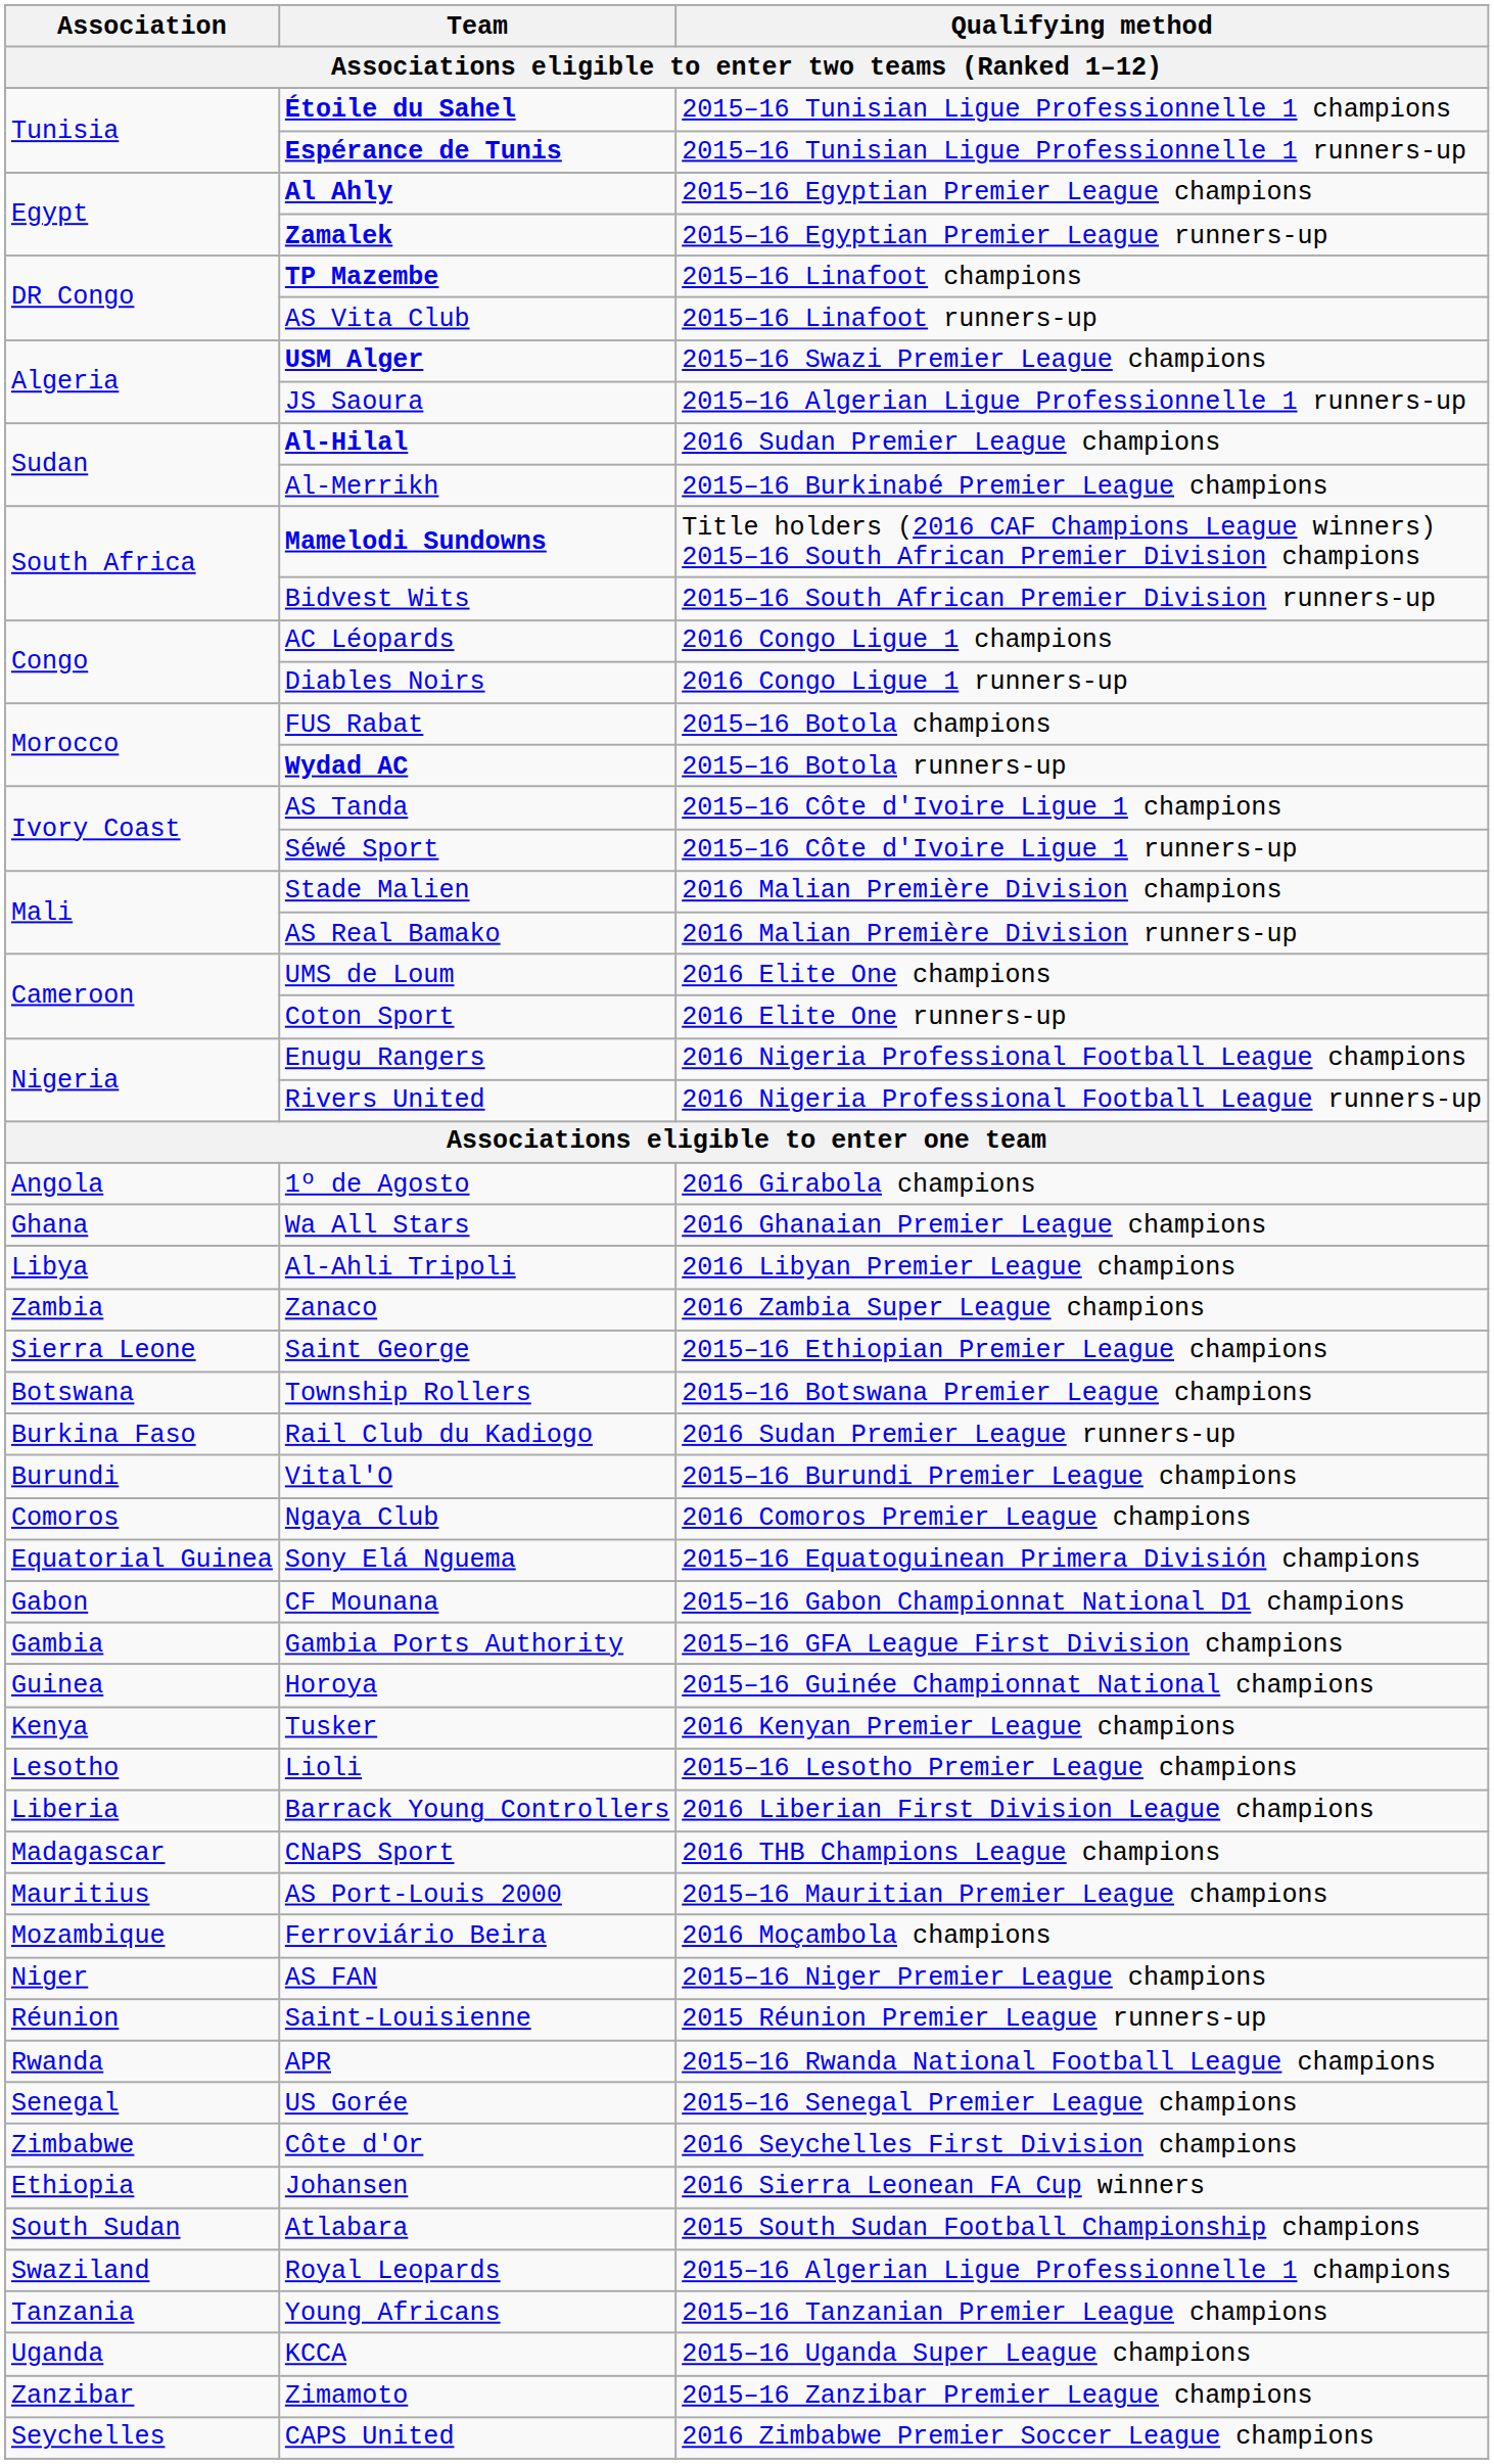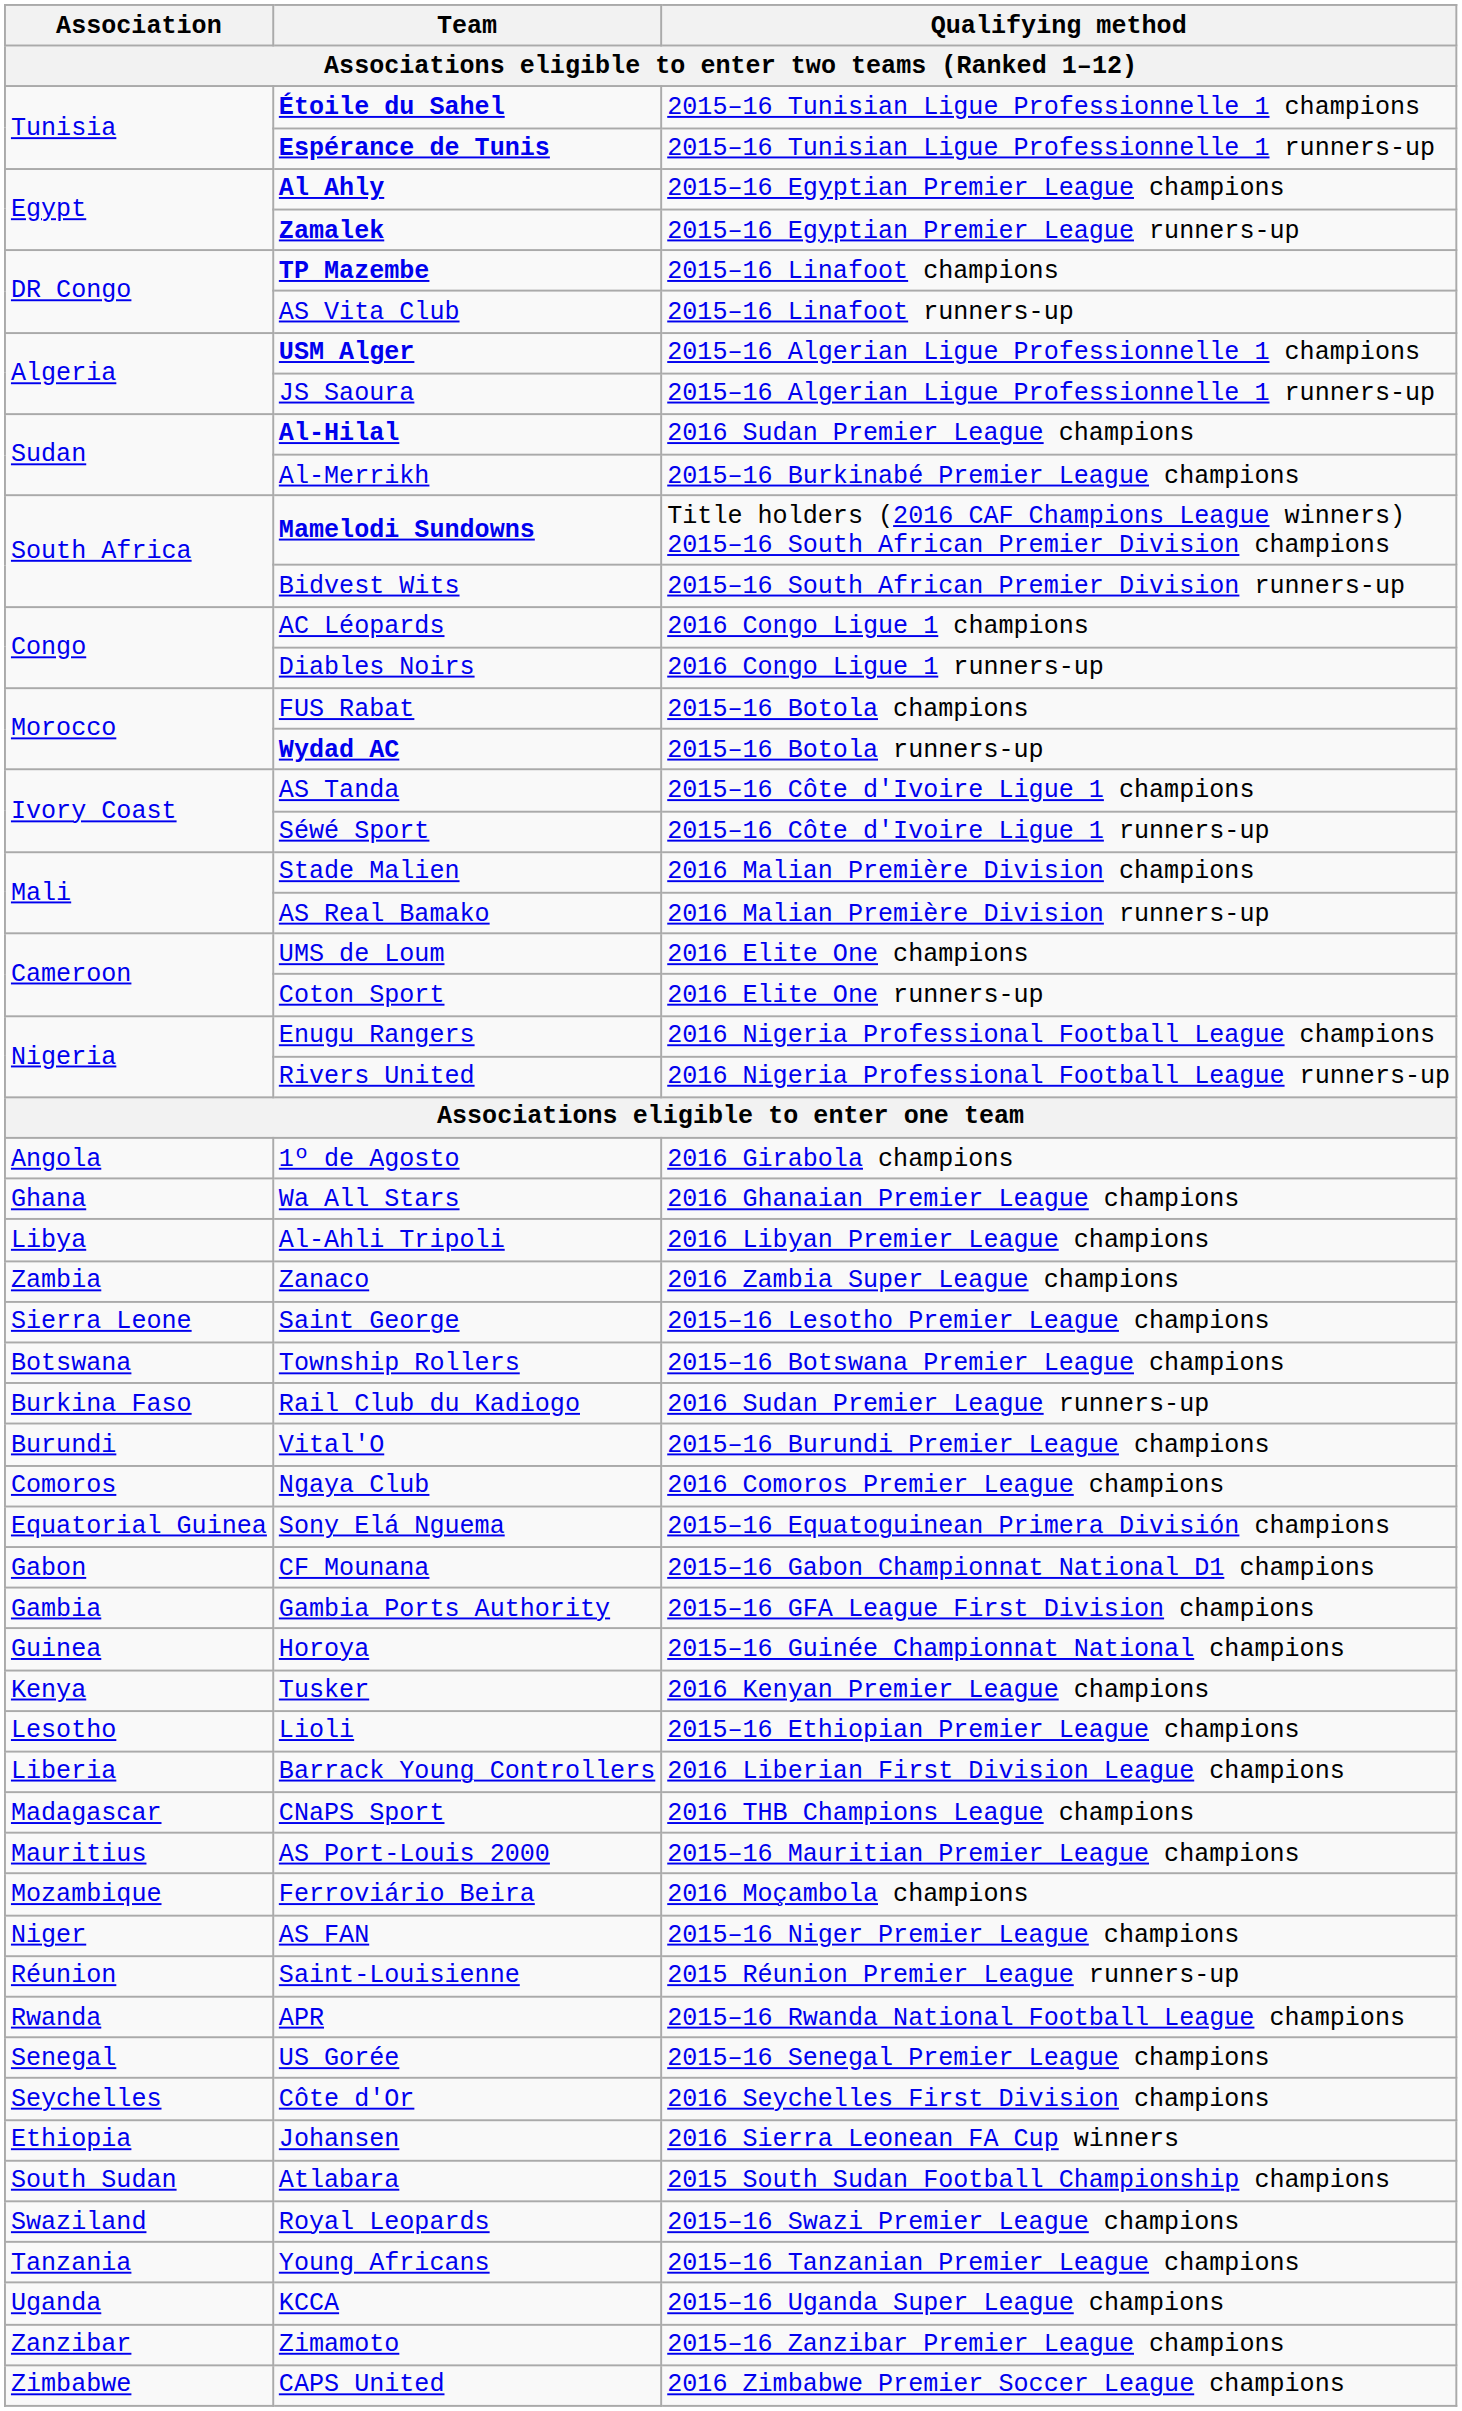USM Alger | Qualifying method: 2015–16 Swazi Premier League champions -> 2015–16 Algerian Ligue Professionnelle 1 champions
Saint George | Qualifying method: 2015–16 Ethiopian Premier League champions -> 2015–16 Lesotho Premier League champions
Lioli | Qualifying method: 2015–16 Lesotho Premier League champions -> 2015–16 Ethiopian Premier League champions
Côte d'Or | Association: Zimbabwe -> Seychelles
Royal Leopards | Qualifying method: 2015–16 Algerian Ligue Professionnelle 1 champions -> 2015–16 Swazi Premier League champions
CAPS United | Association: Seychelles -> Zimbabwe
